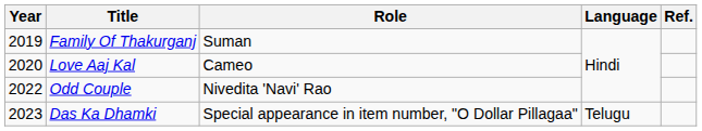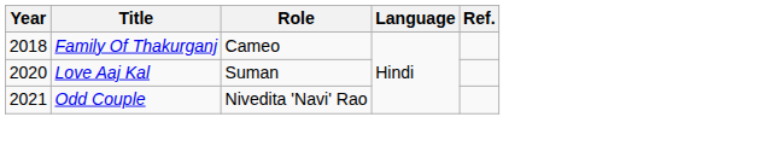Family Of Thakurganj | Year: 2019 -> 2018
Family Of Thakurganj | Role: Suman -> Cameo
Love Aaj Kal | Role: Cameo -> Suman
Odd Couple | Year: 2022 -> 2021
- row: 2023 | Das Ka Dhamki | Special appearance in item number, "O Dollar Pillagaa" | Telugu
